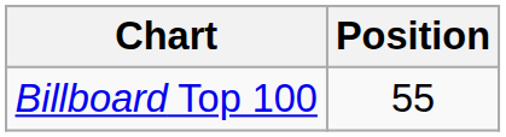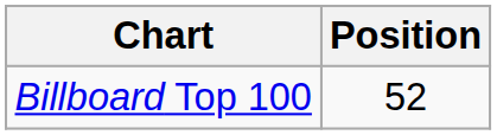Billboard Top 100 | Position: 55 -> 52
